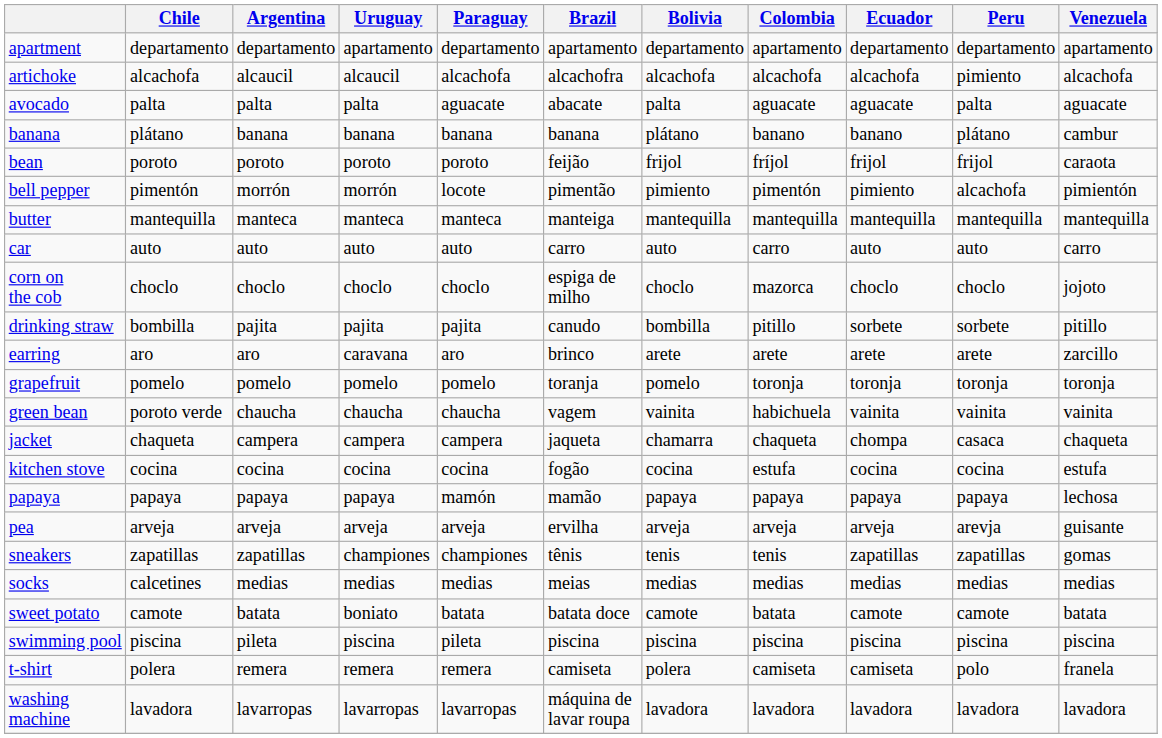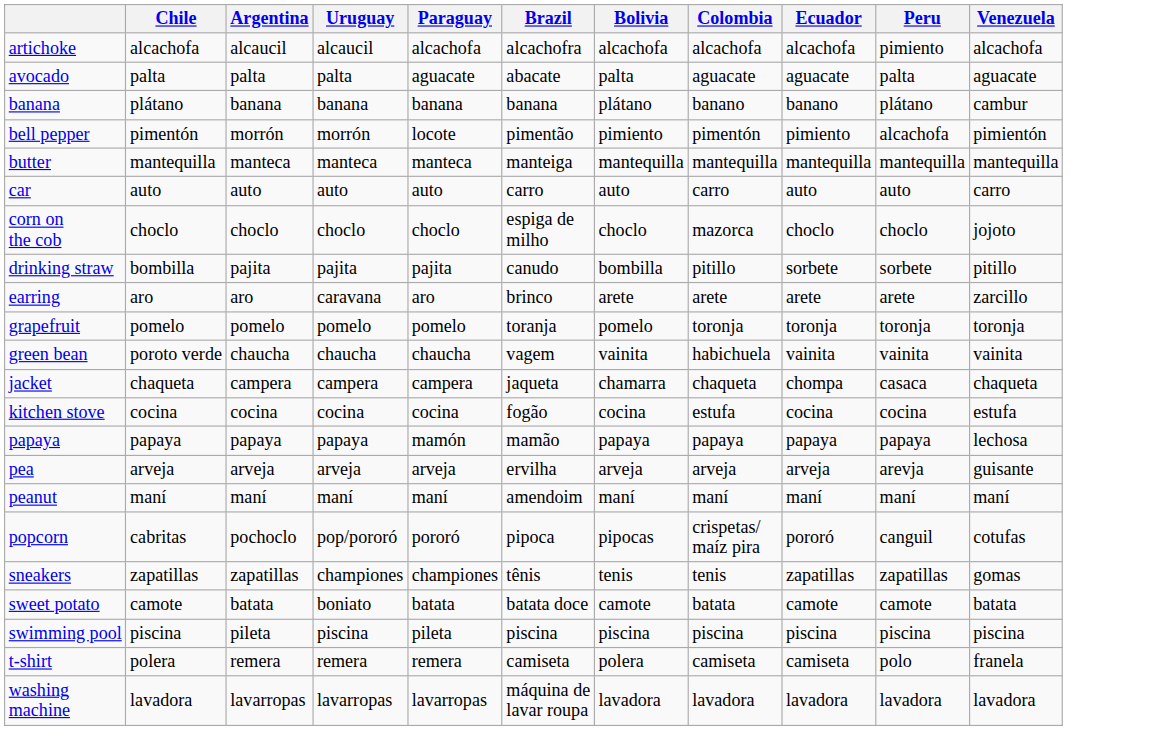- row: apartment | departamento | departamento | apartamento | departamento | apartamento | departamento | apartamento | departamento | departamento | apartamento
- row: bean | poroto | poroto | poroto | poroto | feijão | frijol | fríjol | frijol | frijol | caraota
+ row: peanut | maní | maní | maní | maní | amendoim | maní | maní | maní | maní | maní
+ row: popcorn | cabritas | pochoclo | pop/pororó | pororó | pipoca | pipocas | crispetas/ maíz pira | pororó | canguil | cotufas
- row: socks | calcetines | medias | medias | medias | meias | medias | medias | medias | medias | medias
